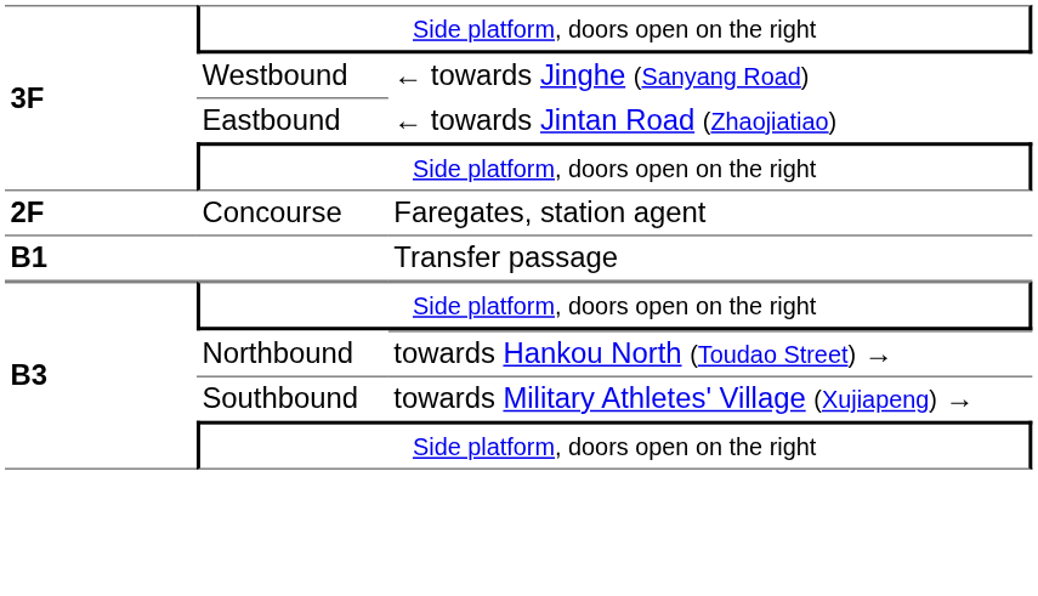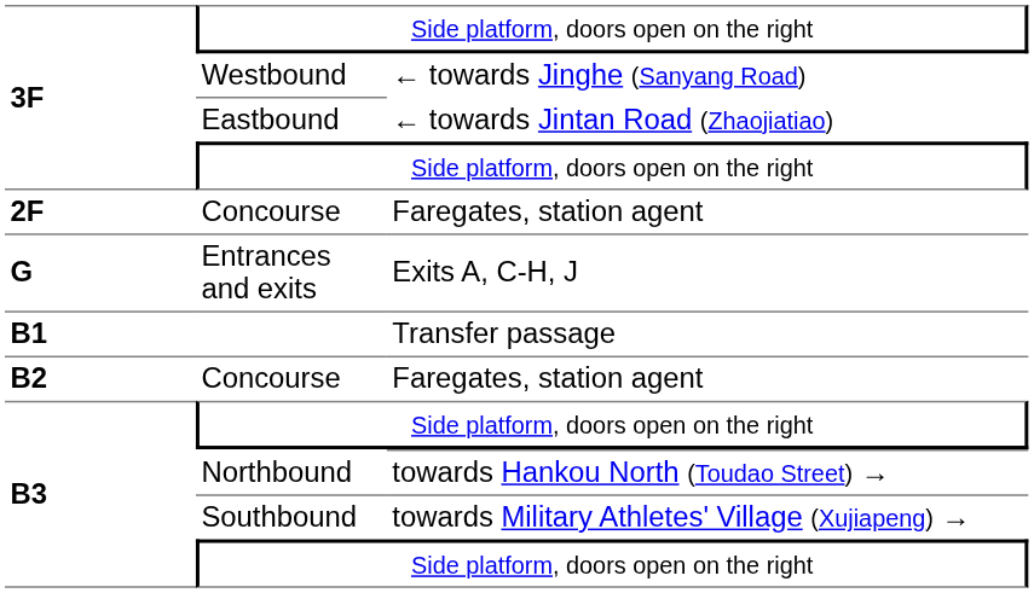+ row: G | Entrances and exits | Exits A, C-H, J
+ row: B2 | Concourse | Faregates, station agent
